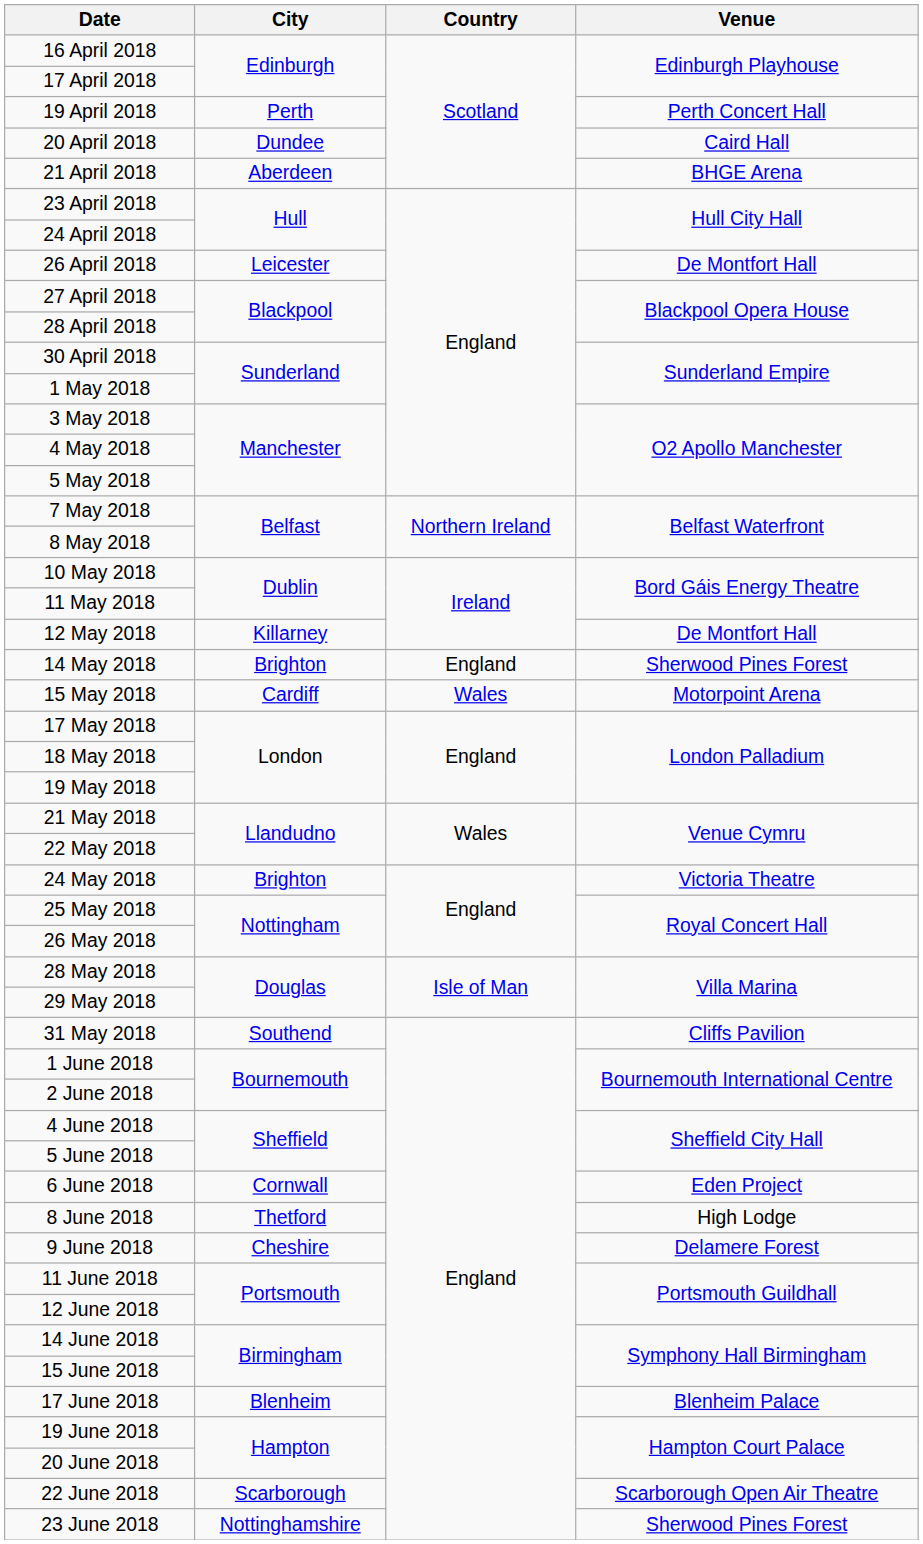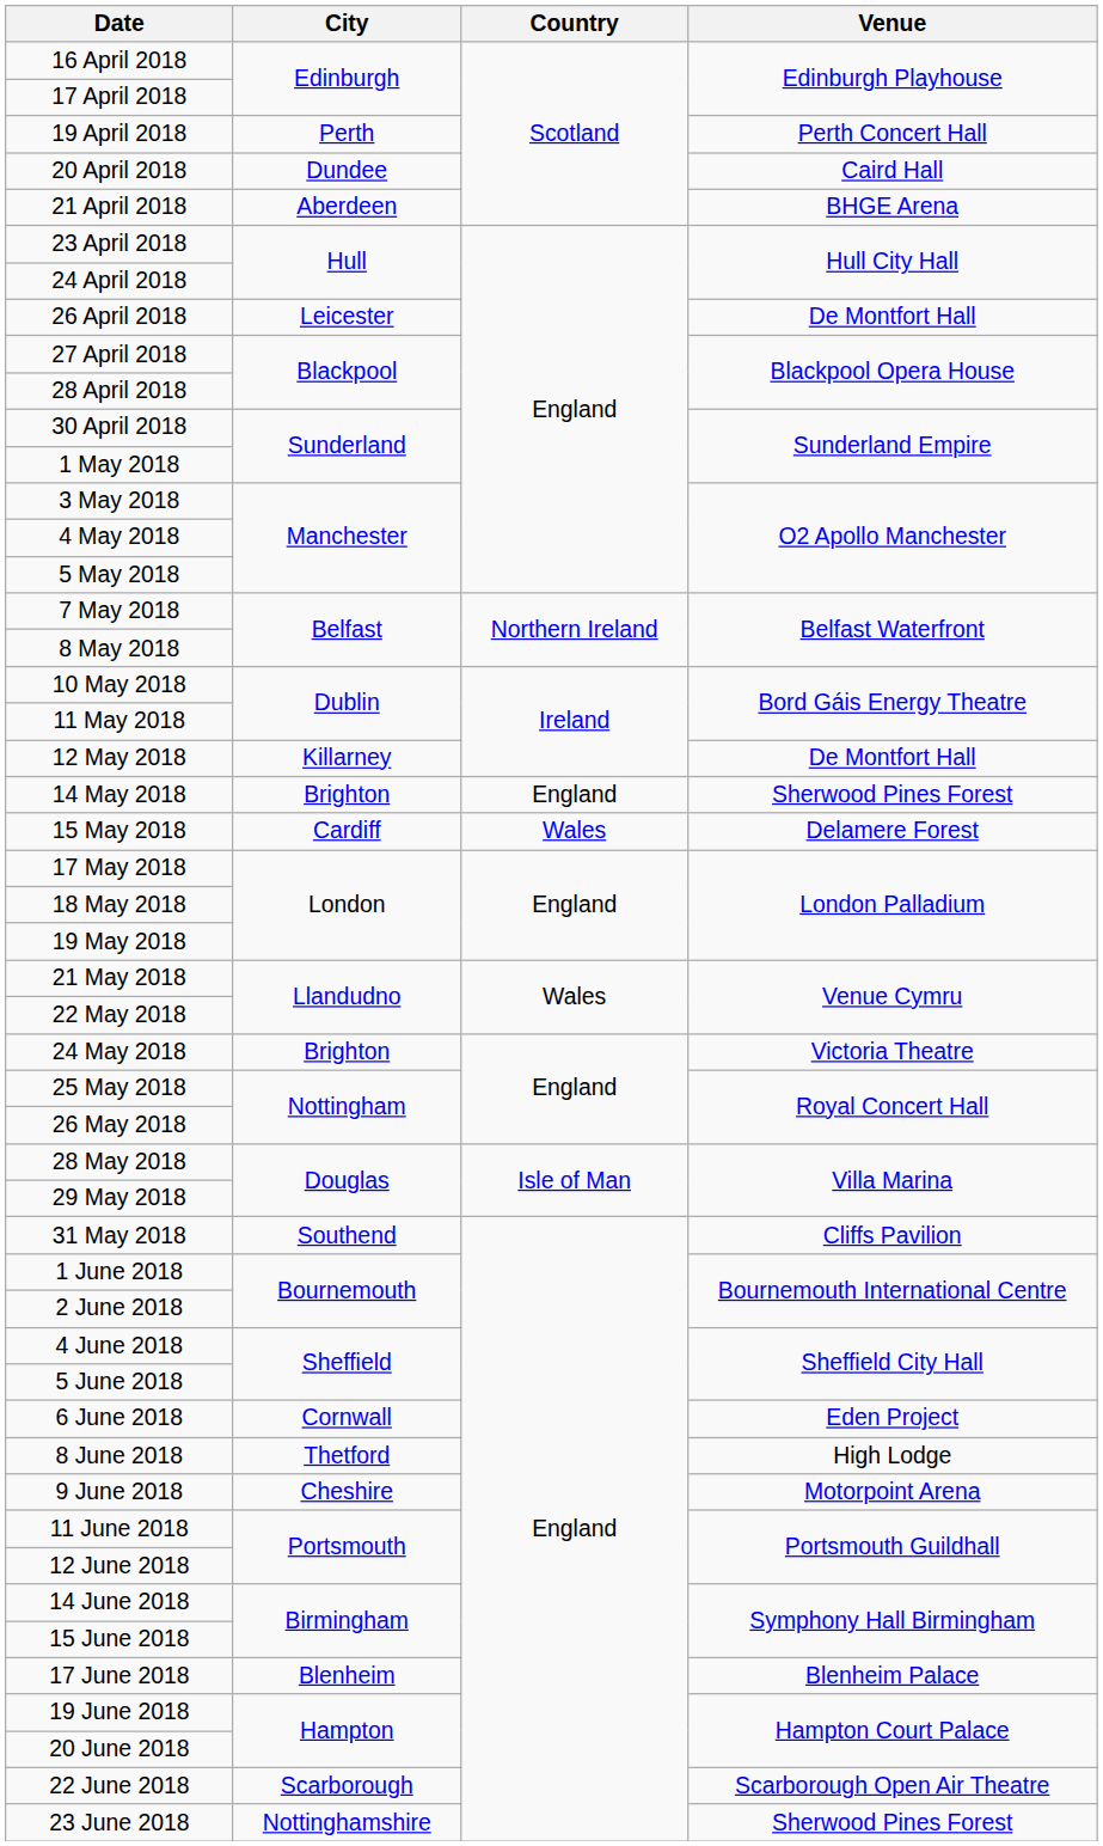15 May 2018 | Venue: Motorpoint Arena -> Delamere Forest
9 June 2018 | Venue: Delamere Forest -> Motorpoint Arena
